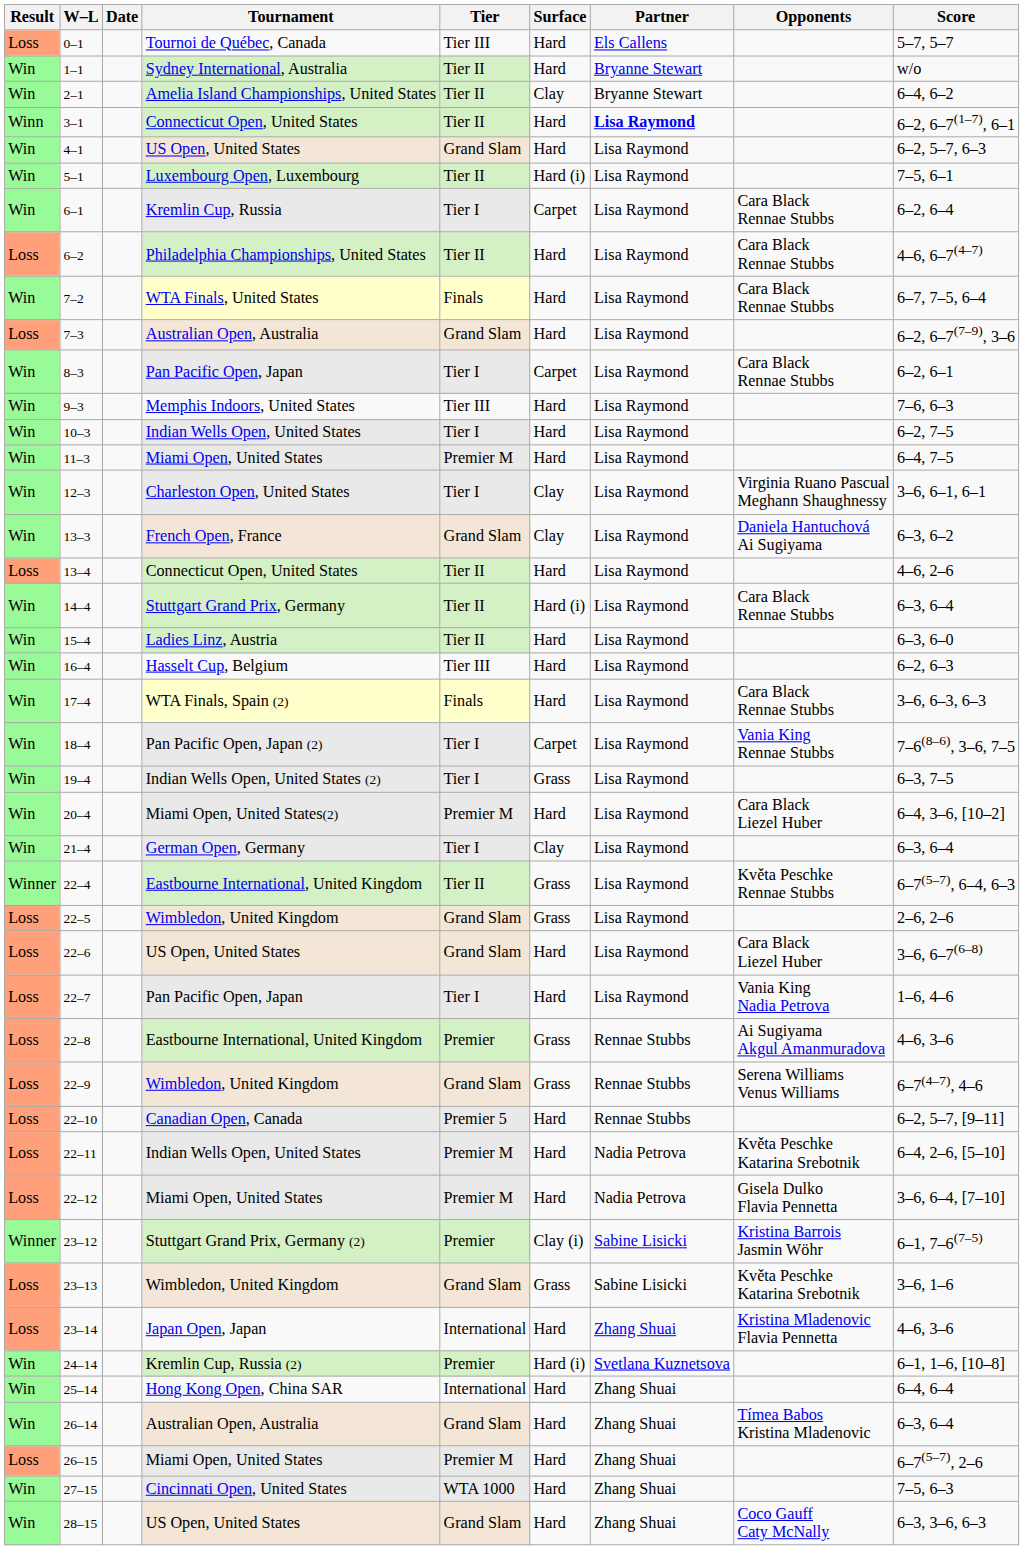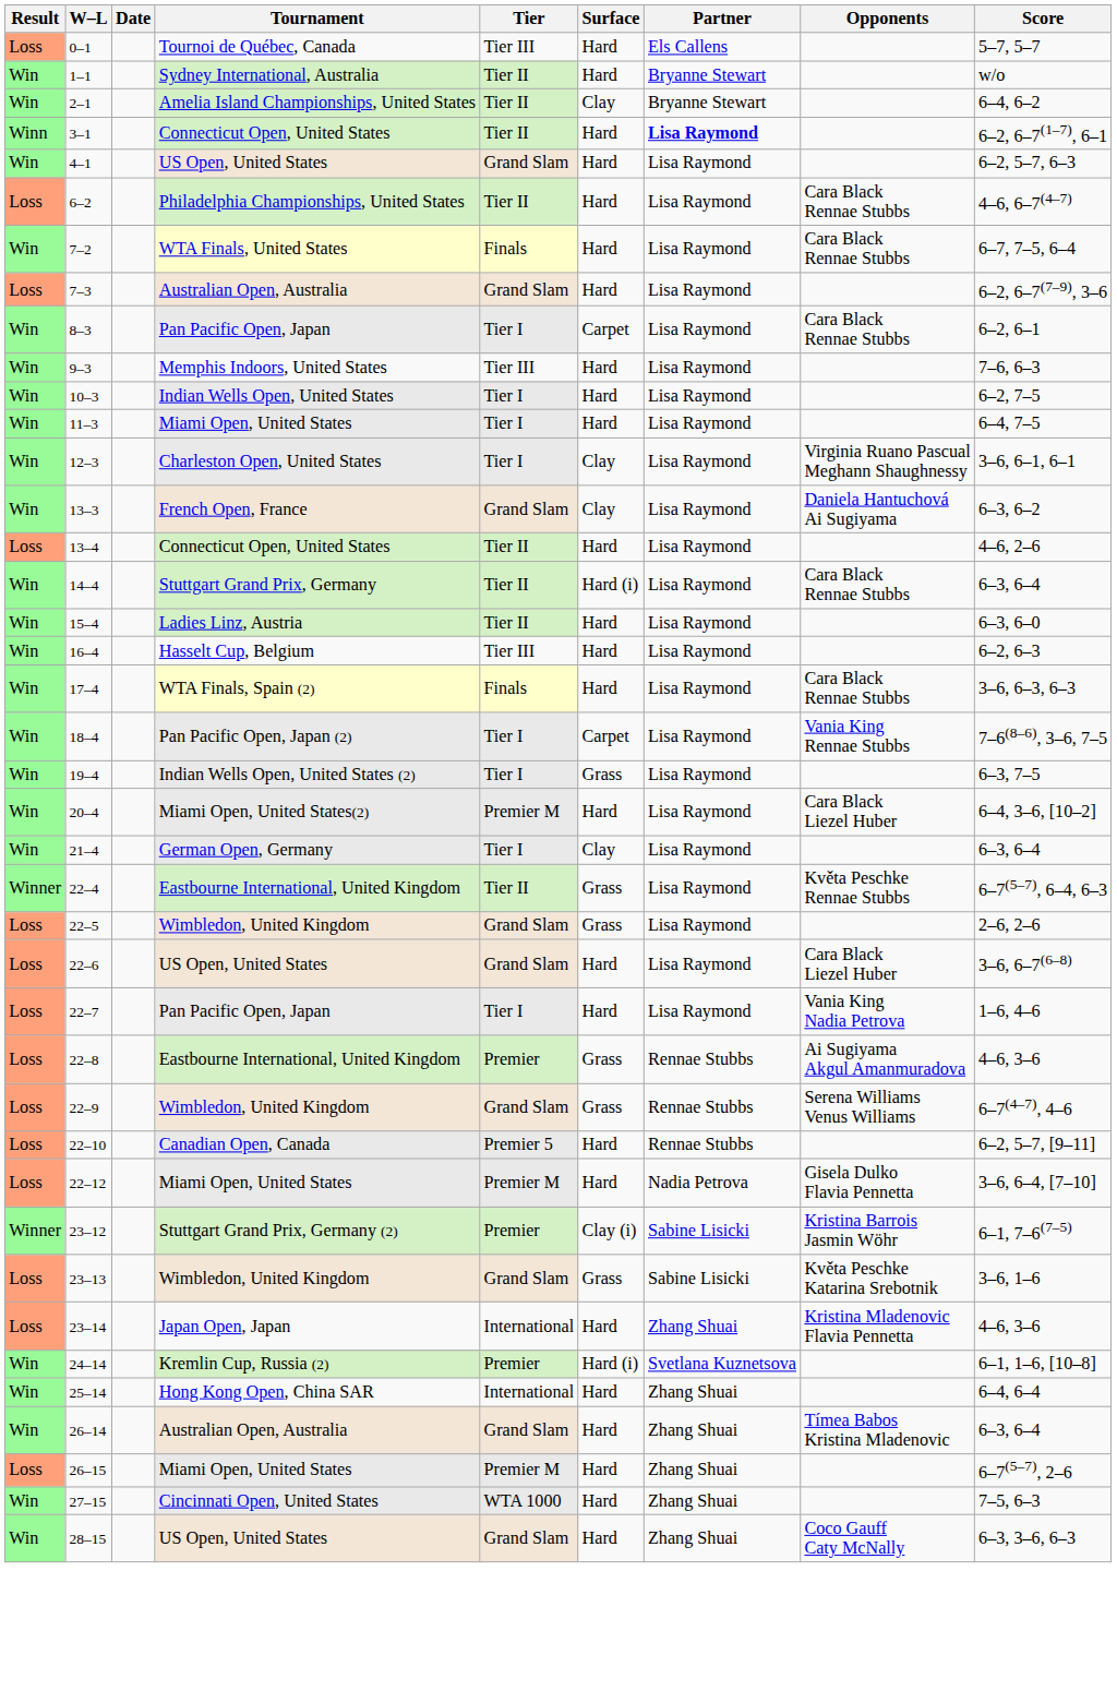- row: Win | 5–1 | Luxembourg Open, Luxembourg | Tier II | Hard (i) | Lisa Raymond | 7–5, 6–1
- row: Win | 6–1 | Kremlin Cup, Russia | Tier I | Carpet | Lisa Raymond | Cara Black Rennae Stubbs | 6–2, 6–4
11–3 | Tier: Premier M -> Tier I
- row: Loss | 22–11 | Indian Wells Open, United States | Premier M | Hard | Nadia Petrova | Květa Peschke Katarina Srebotnik | 6–4, 2–6, [5–10]
